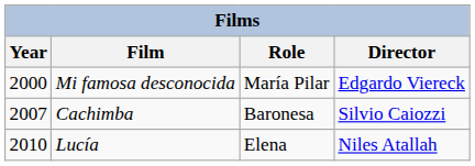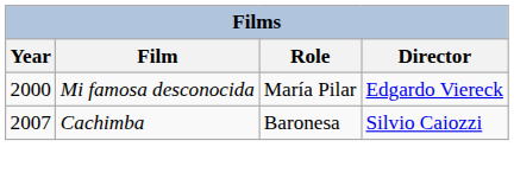- row: 2010 | Lucía | Elena | Niles Atallah
